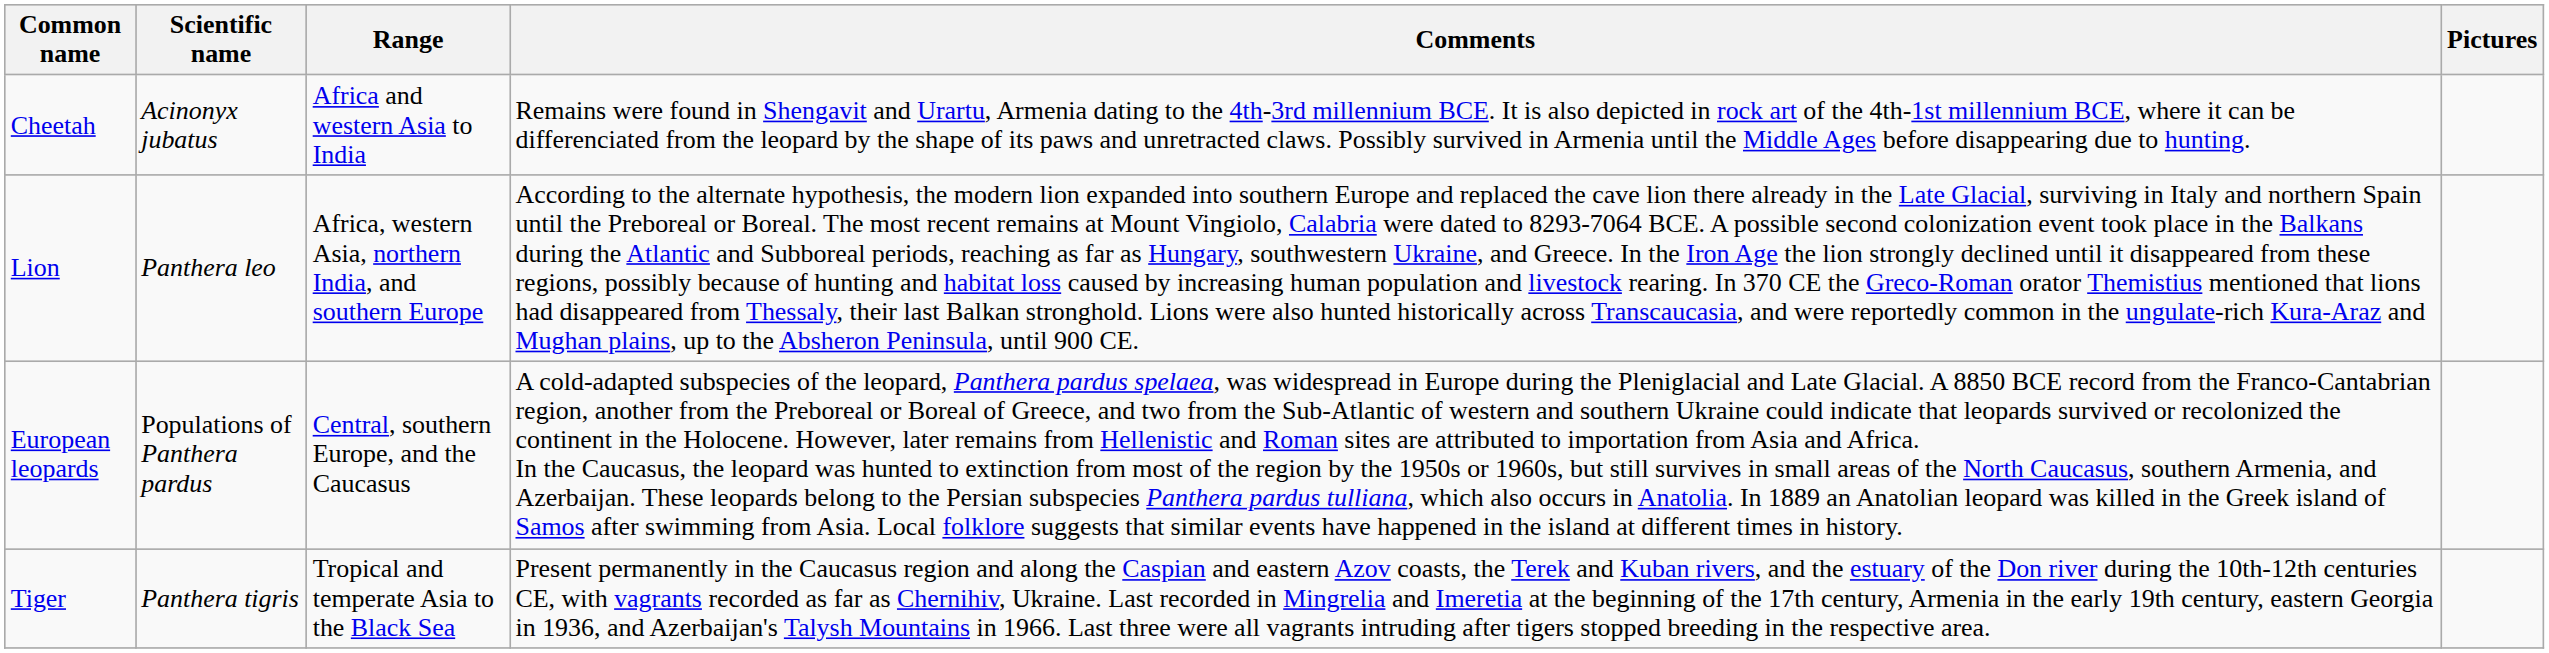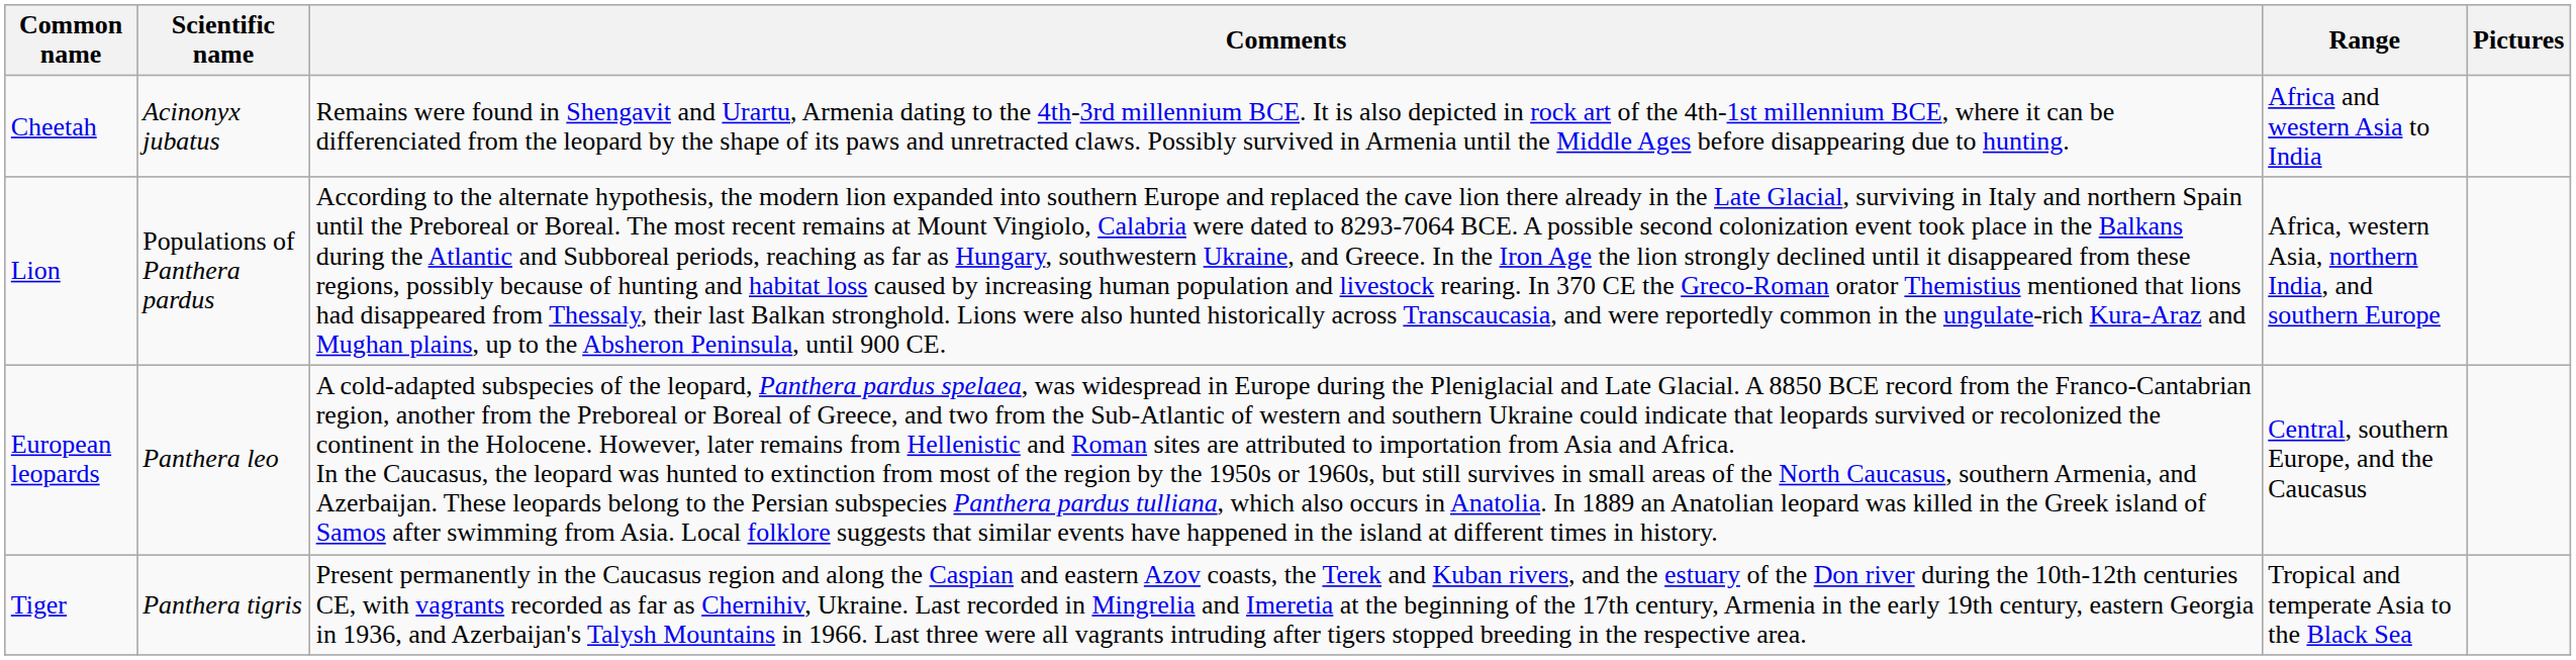columns swapped: Range <-> Comments
Lion | Scientific name: Panthera leo -> Populations of Panthera pardus
European leopards | Scientific name: Populations of Panthera pardus -> Panthera leo
